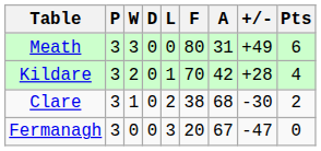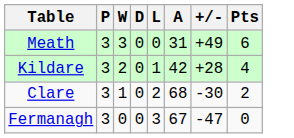- column: F | 80 | 70 | 38 | 20
